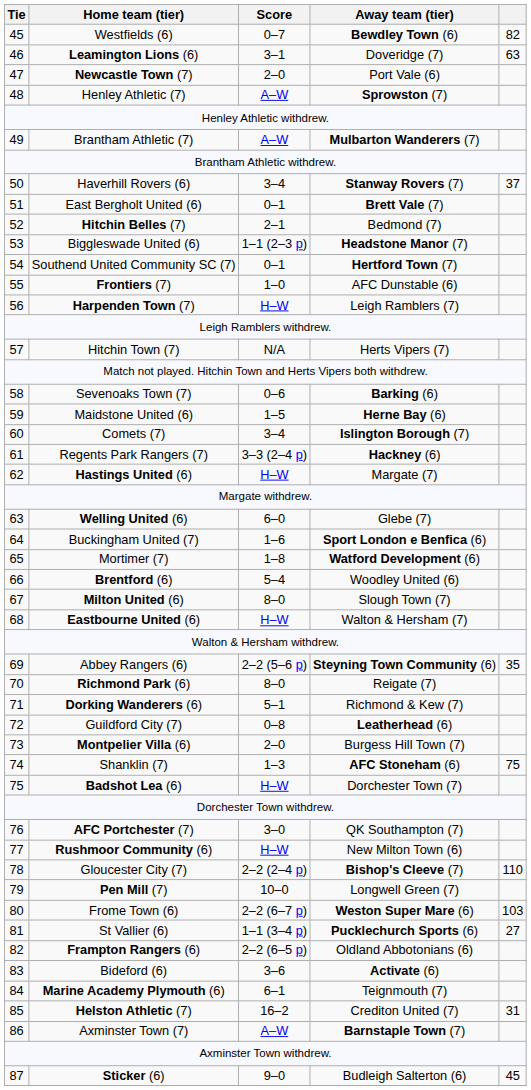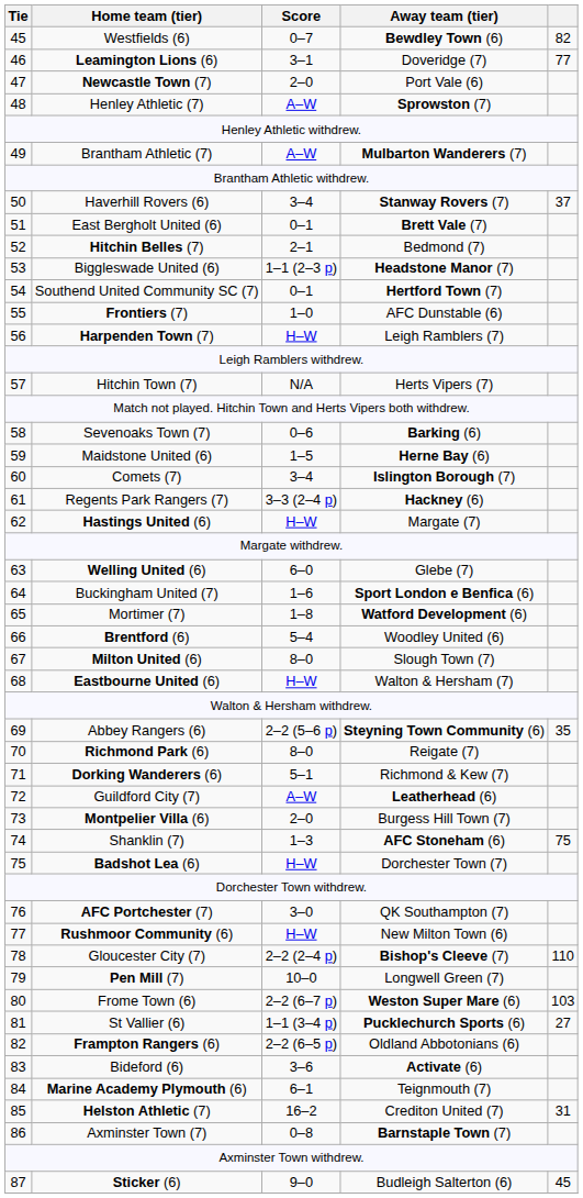Leamington Lions (6) | column 5: 63 -> 77
Guildford City (7) | Score: 0–8 -> A–W
Axminster Town (7) | Score: A–W -> 0–8
